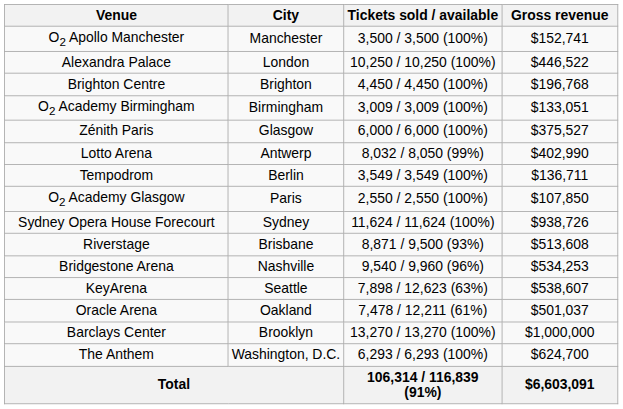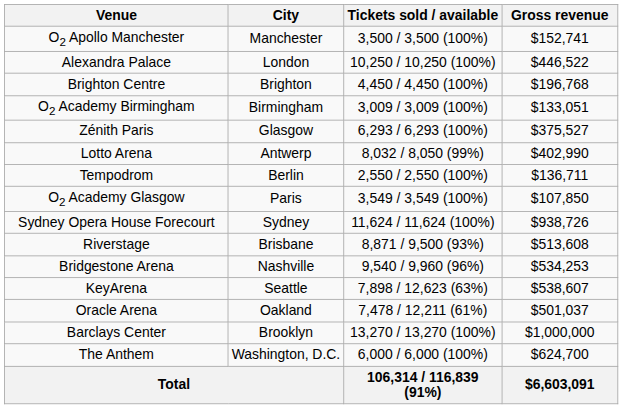Zénith Paris | Tickets sold / available: 6,000 / 6,000 (100%) -> 6,293 / 6,293 (100%)
Tempodrom | Tickets sold / available: 3,549 / 3,549 (100%) -> 2,550 / 2,550 (100%)
O2 Academy Glasgow | Tickets sold / available: 2,550 / 2,550 (100%) -> 3,549 / 3,549 (100%)
The Anthem | Tickets sold / available: 6,293 / 6,293 (100%) -> 6,000 / 6,000 (100%)
